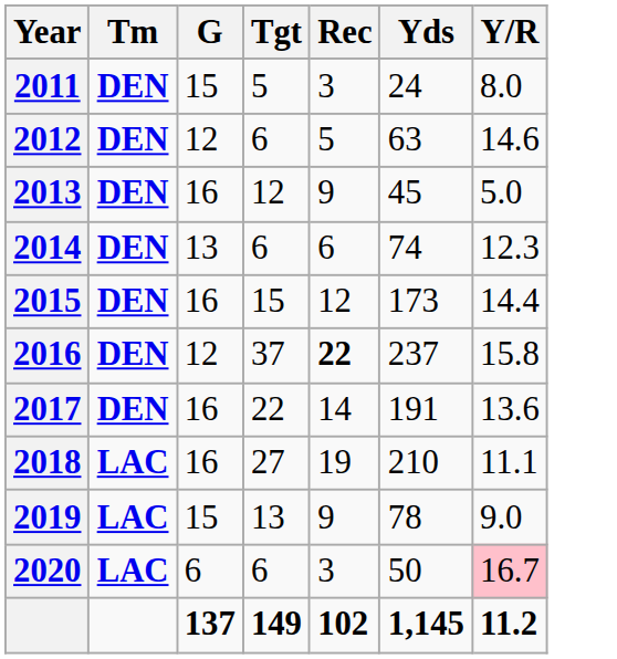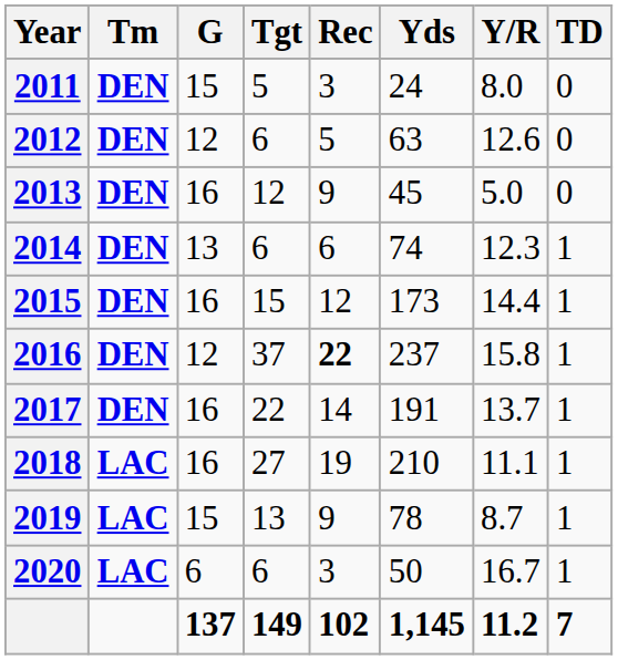+ column: TD | 0 | 0 | 0 | 1 | 1 | 1 | 1 | 1 | 1 | 1 | 7
2012 | Y/R: 14.6 -> 12.6
2017 | Y/R: 13.6 -> 13.7
2019 | Y/R: 9.0 -> 8.7
2020 | Y/R: pink background -> no background
